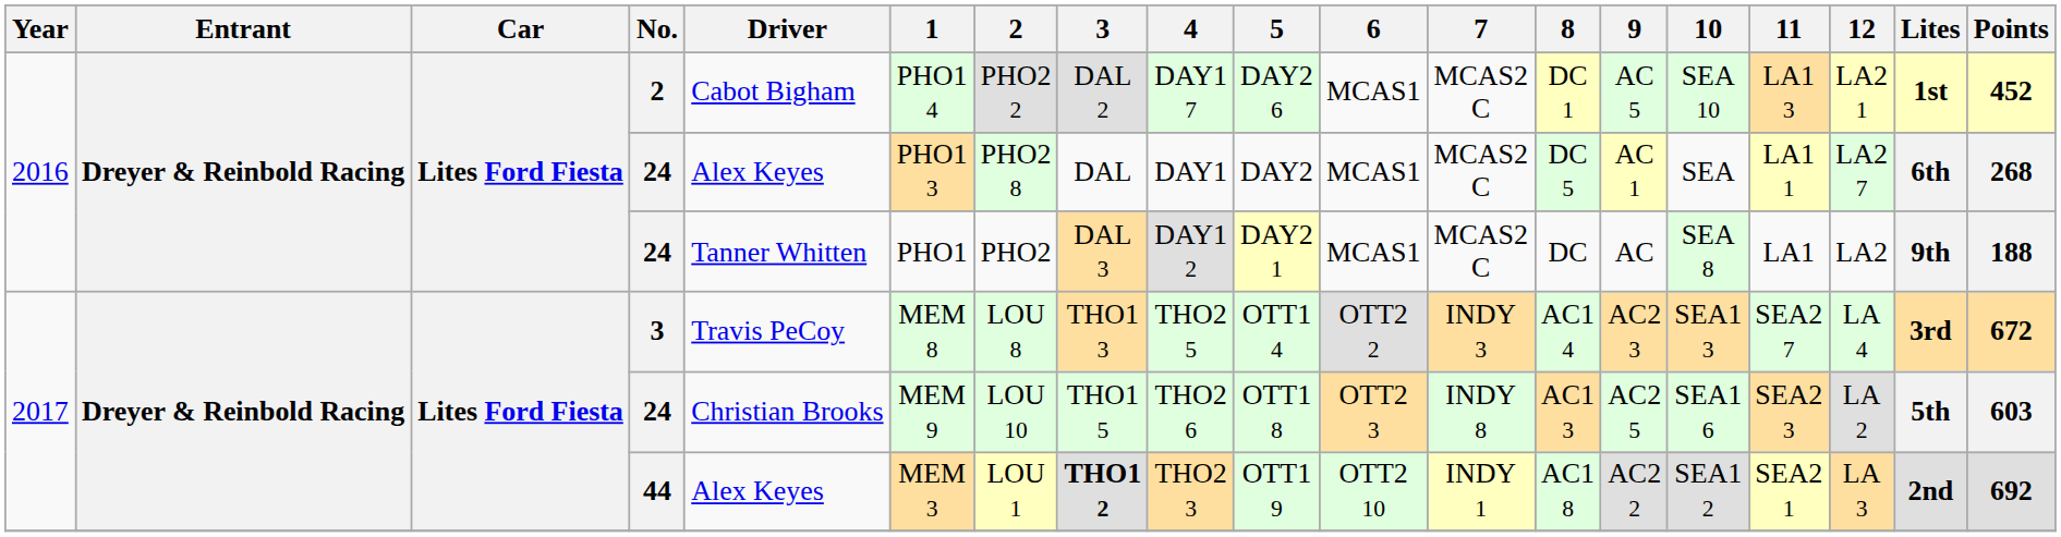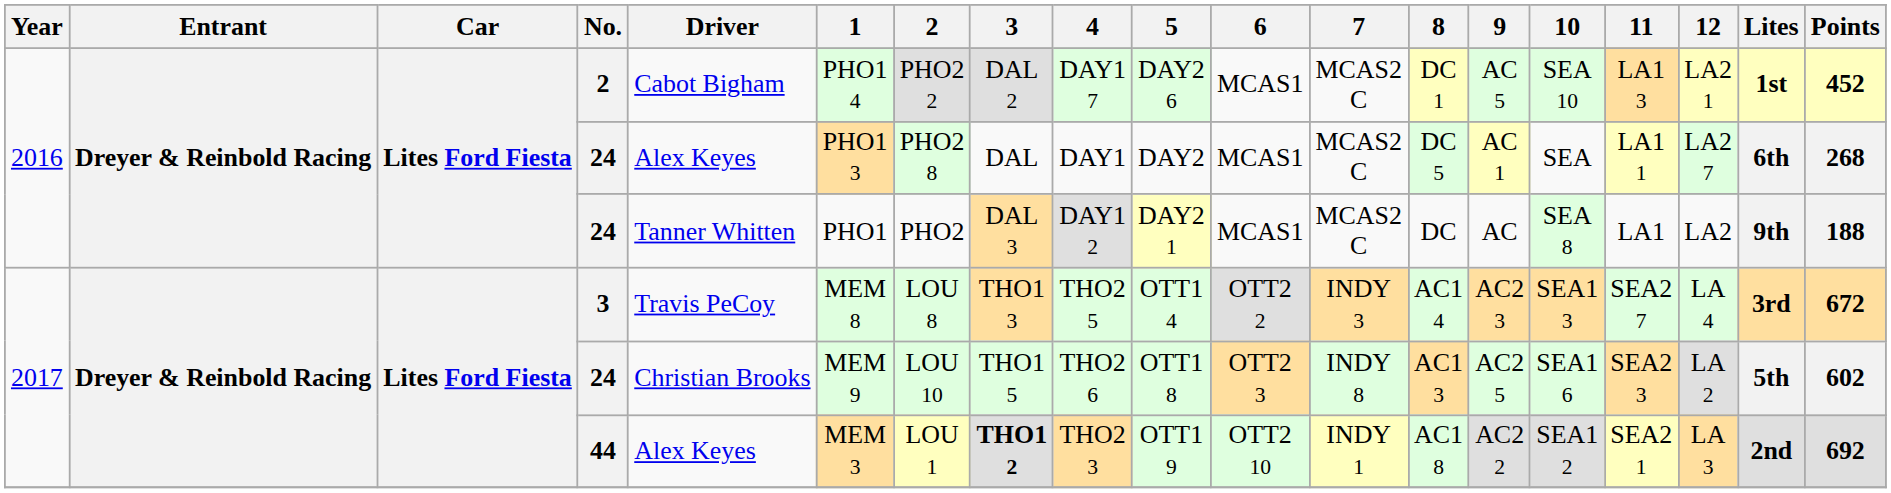2017 / 24 | Points: 603 -> 602
